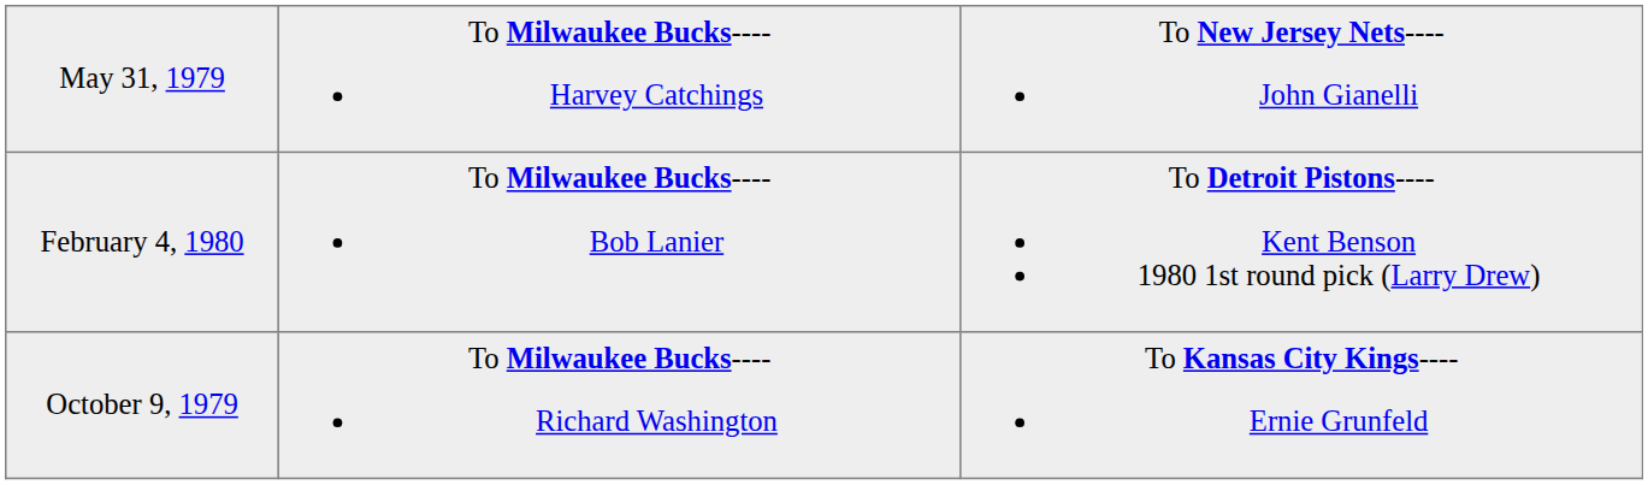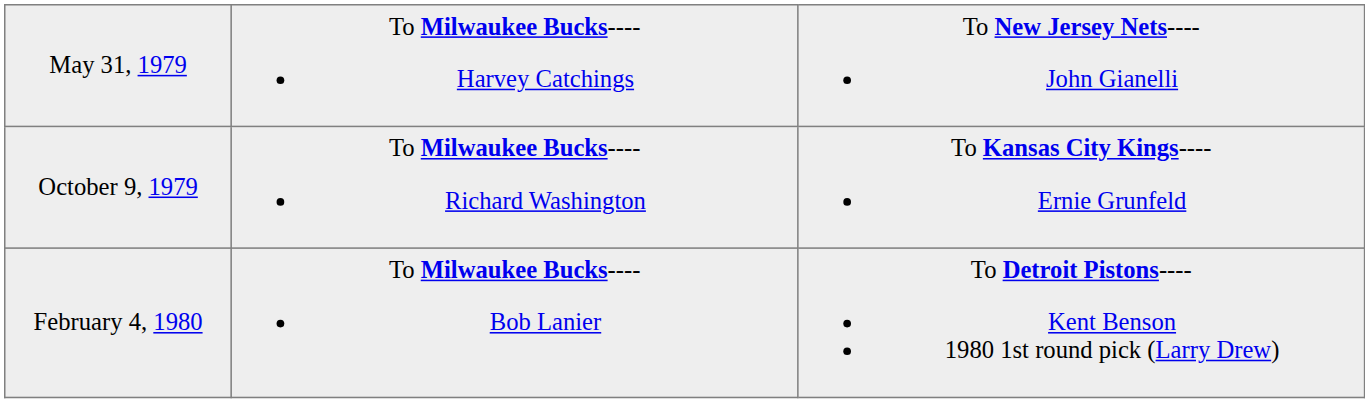rows swapped: October 9, 1979 <-> February 4, 1980
